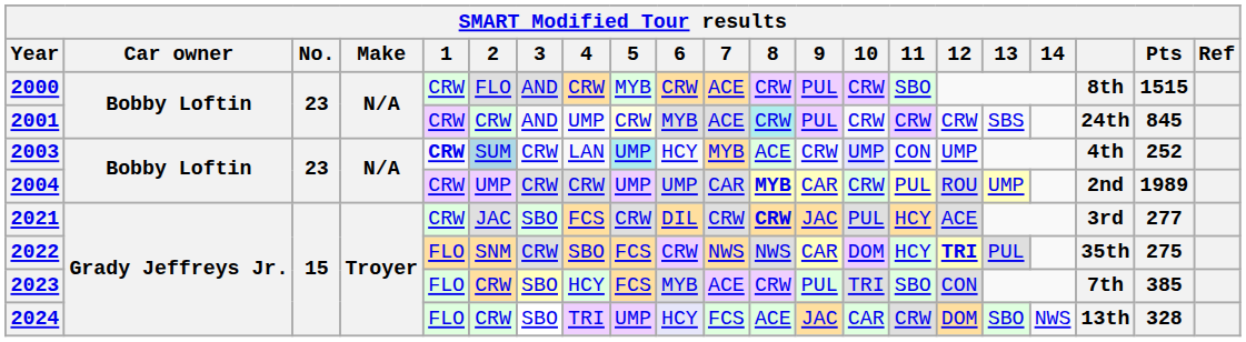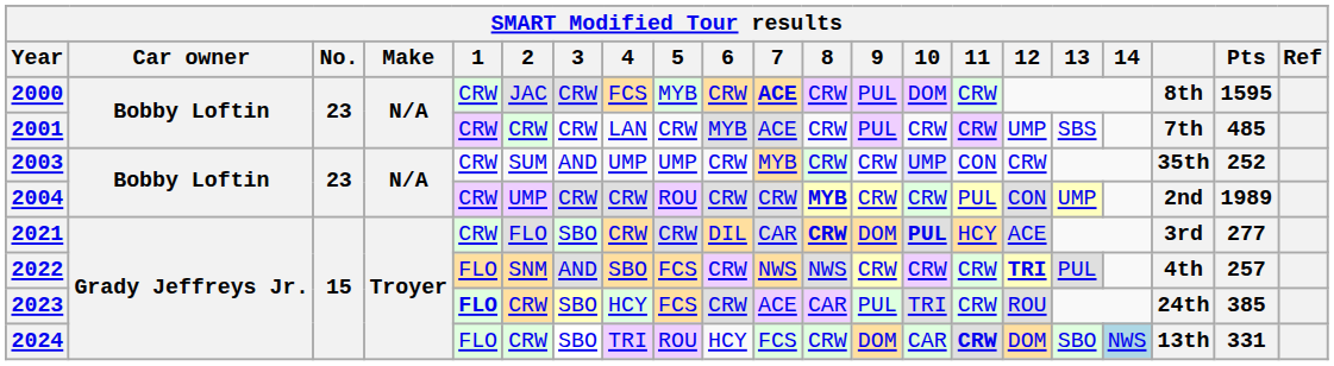2000 | 2: FLO -> JAC
2000 | 3: AND -> CRW
2000 | 4: CRW -> FCS
2000 | 7: normal -> bold
2000 | 10: CRW -> DOM
2000 | 11: SBO -> CRW
2000 | Pts: 1515 -> 1595
2001 | 3: AND -> CRW
2001 | 4: UMP -> LAN
2001 | 5: lightyellow background -> no background
2001 | 8: paleturquoise background -> no background
2001 | 12: CRW -> UMP
2001 | column 19: 24th -> 7th
2001 | Pts: 845 -> 485
2003 | 1: bold -> normal
2003 | 2: lightblue background -> no background
2003 | 3: CRW -> AND
2003 | 4: LAN -> UMP
2003 | 5: paleturquoise background -> no background
2003 | 6: HCY -> CRW
2003 | 8: ACE -> CRW
2003 | 12: UMP -> CRW
2003 | column 19: 4th -> 35th
2004 | 5: UMP -> ROU
2004 | 6: UMP -> CRW
2004 | 7: CAR -> CRW
2004 | 9: CAR -> CRW
2004 | 12: ROU -> CON
2021 | 2: JAC -> FLO
2021 | 4: FCS -> CRW
2021 | 7: CRW -> CAR
2021 | 9: JAC -> DOM
2021 | 10: normal -> bold
2022 | 3: CRW -> AND
2022 | 9: CAR -> CRW
2022 | 10: DOM -> CRW
2022 | 11: HCY -> CRW
2022 | column 19: 35th -> 4th
2022 | Pts: 275 -> 257
2023 | 1: normal -> bold
2023 | 6: MYB -> CRW
2023 | 8: CRW -> CAR
2023 | 11: SBO -> CRW
2023 | 12: CON -> ROU
2023 | column 19: 7th -> 24th
2024 | 5: UMP -> ROU
2024 | 6: lavender background -> no background
2024 | 8: ACE -> CRW
2024 | 9: JAC -> DOM
2024 | 11: normal -> bold
2024 | 14: no background -> lightblue background
2024 | Pts: 328 -> 331
